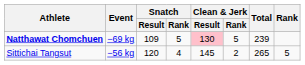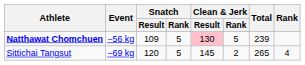Natthawat Chomchuen | Event: −69 kg -> −56 kg
Sittichai Tangsut | Event: −56 kg -> −69 kg
Sittichai Tangsut | Snatch / Rank: 4 -> 5
Sittichai Tangsut | Rank: 5 -> 4
